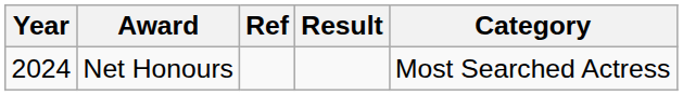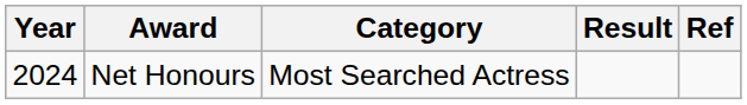columns swapped: Category <-> Ref
